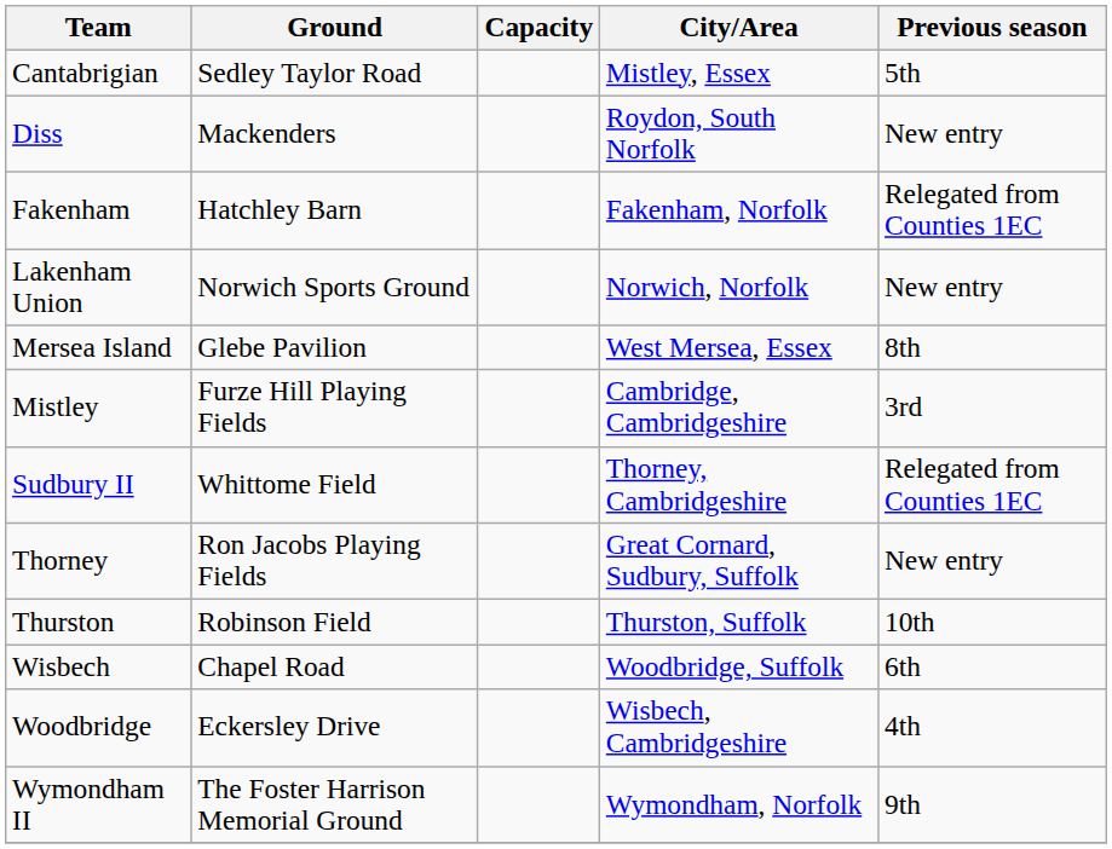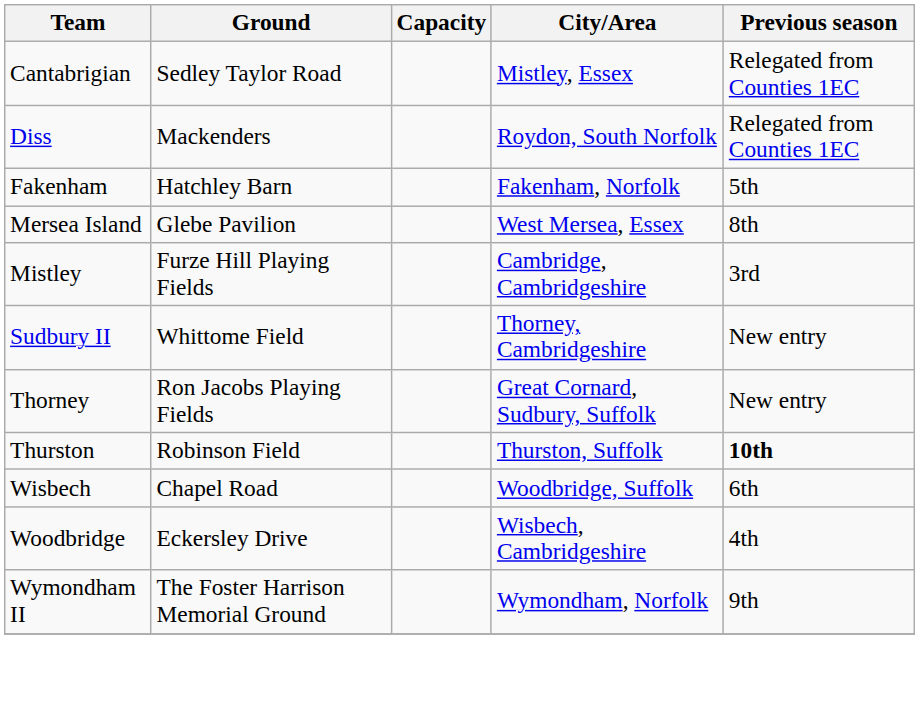Cantabrigian | Previous season: 5th -> Relegated from Counties 1EC
Diss | Previous season: New entry -> Relegated from Counties 1EC
Fakenham | Previous season: Relegated from Counties 1EC -> 5th
- row: Lakenham Union | Norwich Sports Ground | Norwich, Norfolk | New entry
Sudbury II | Previous season: Relegated from Counties 1EC -> New entry
Thurston | Previous season: normal -> bold
